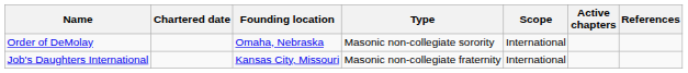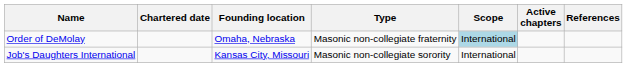Order of DeMolay | Type: Masonic non-collegiate sorority -> Masonic non-collegiate fraternity
Order of DeMolay | Scope: no background -> lightblue background
Job's Daughters International | Type: Masonic non-collegiate fraternity -> Masonic non-collegiate sorority
